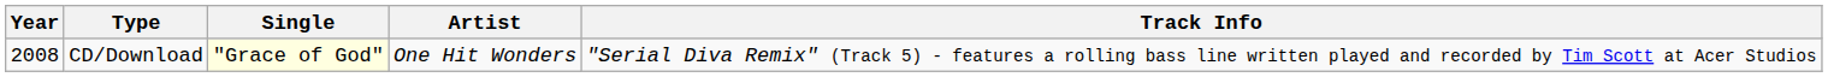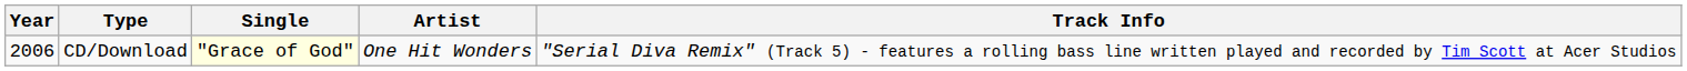CD/Download | Year: 2008 -> 2006
